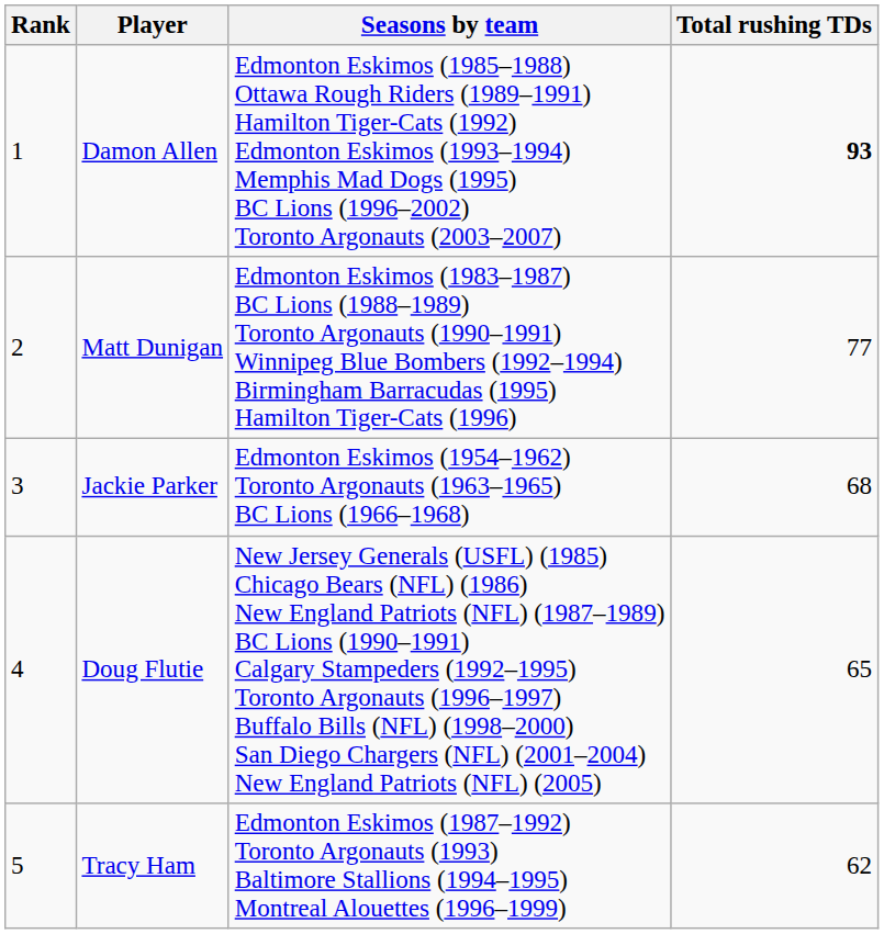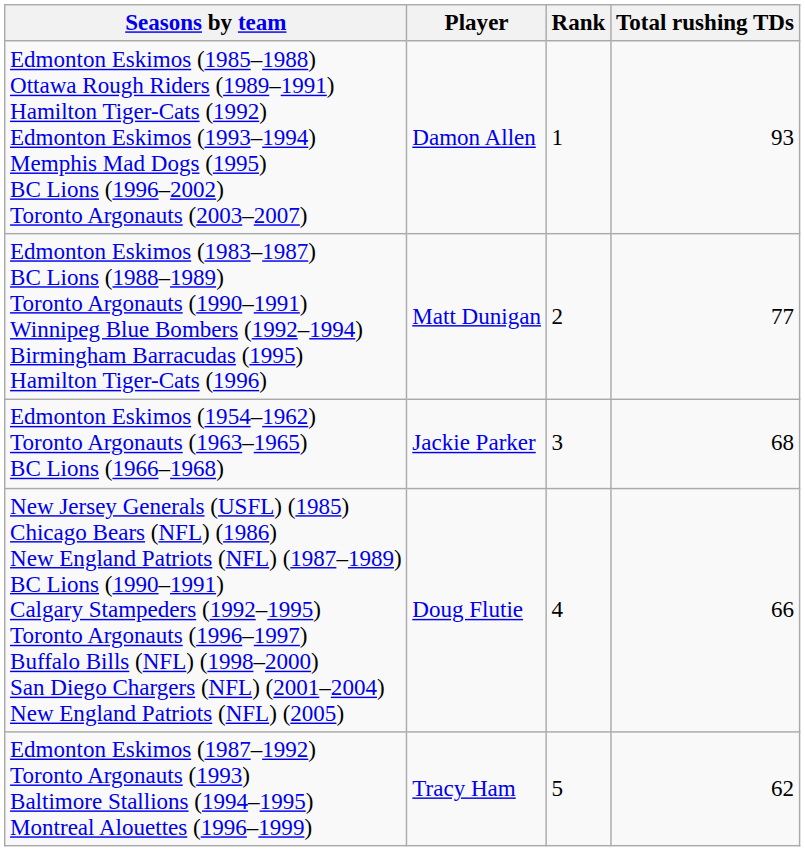columns swapped: Rank <-> Seasons by team
Damon Allen | Total rushing TDs: bold -> normal
Doug Flutie | Total rushing TDs: 65 -> 66
